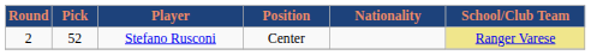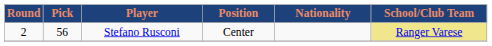Stefano Rusconi | Pick: 52 -> 56
